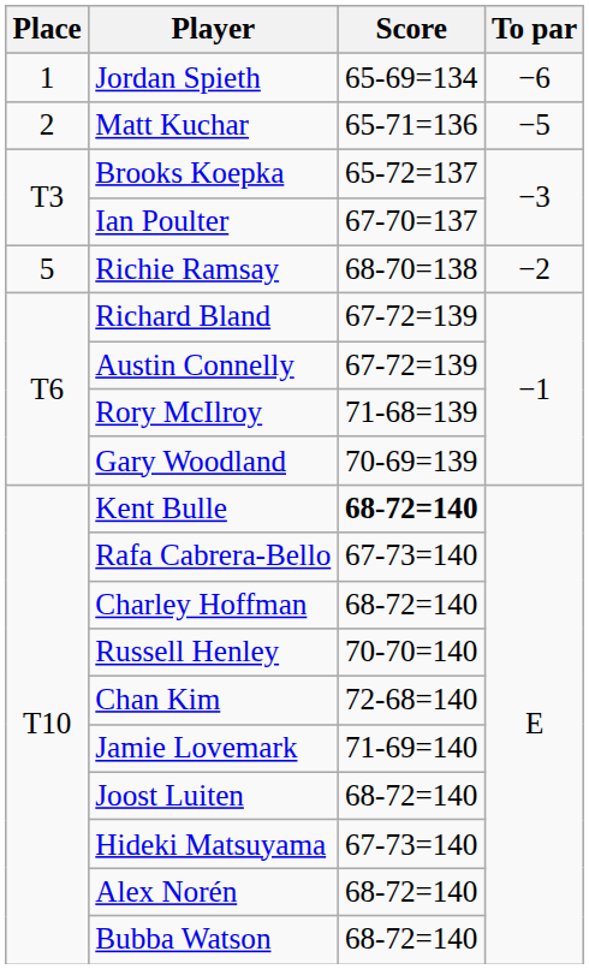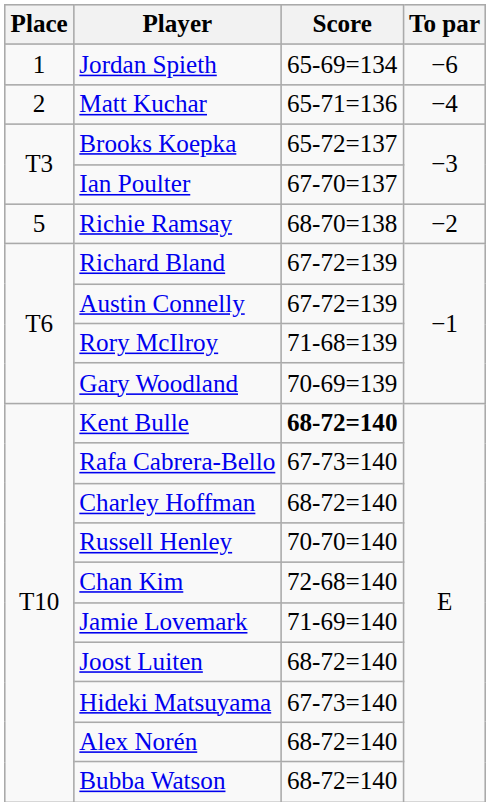Matt Kuchar | To par: −5 -> −4
